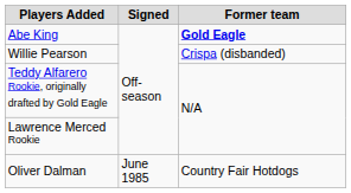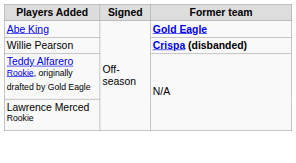Willie Pearson | Former team: normal -> bold
- row: Oliver Dalman | June 1985 | Country Fair Hotdogs
